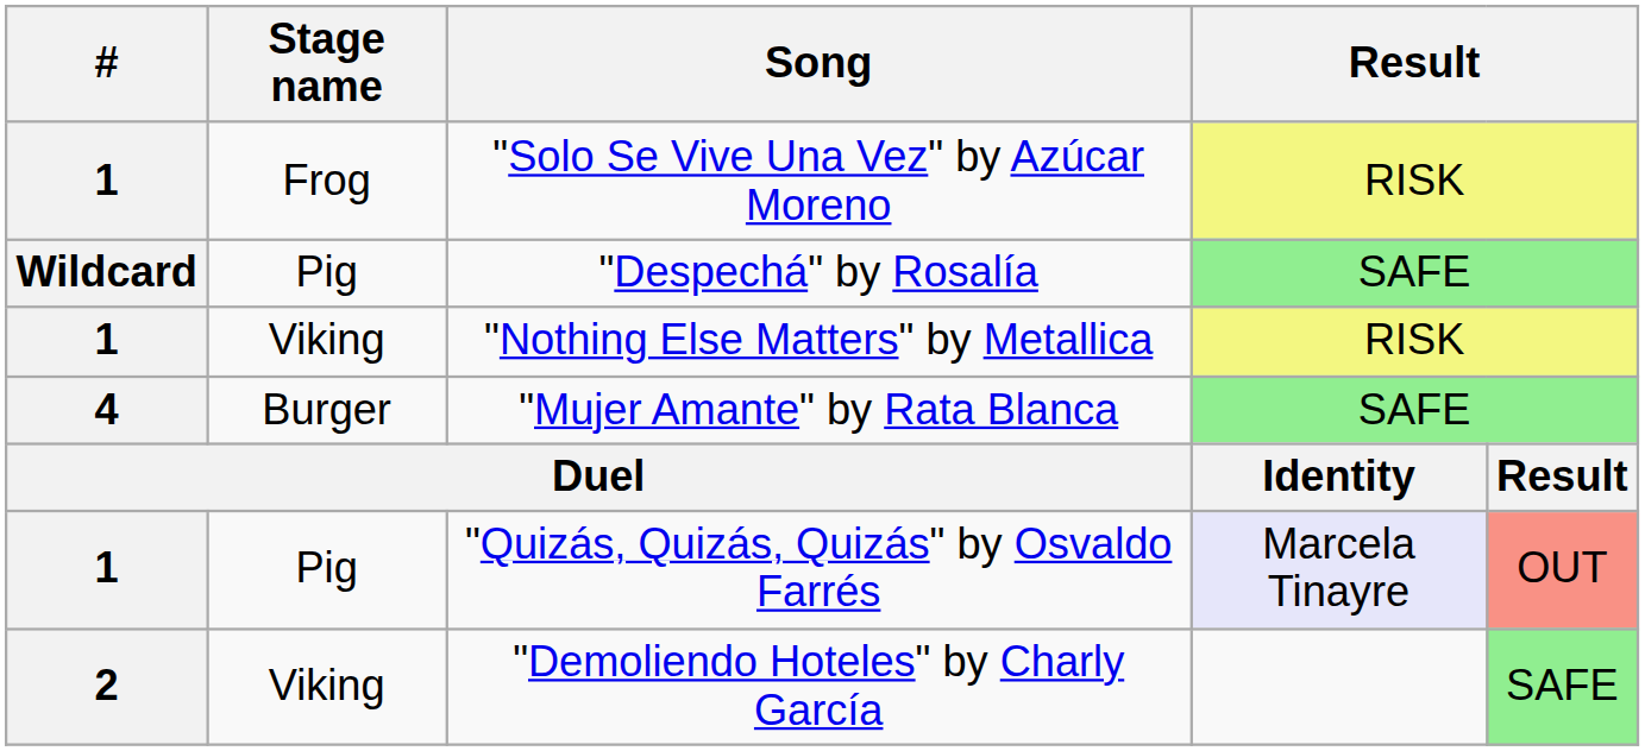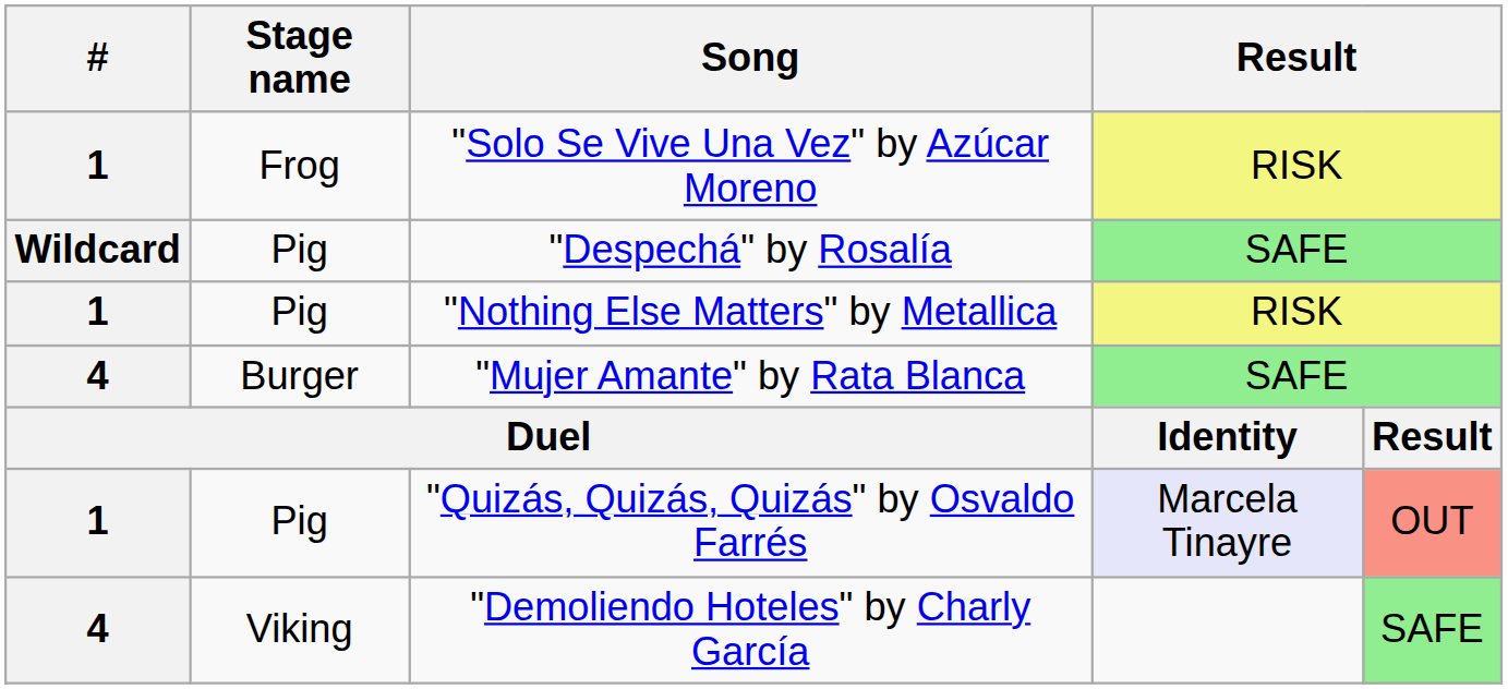"Nothing Else Matters" by Metallica | Stage name: Viking -> Pig
"Demoliendo Hoteles" by Charly García | #: 2 -> 4
